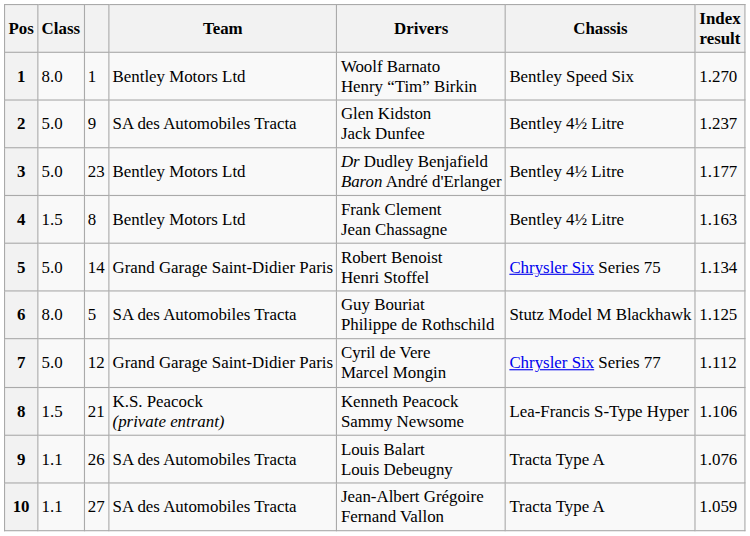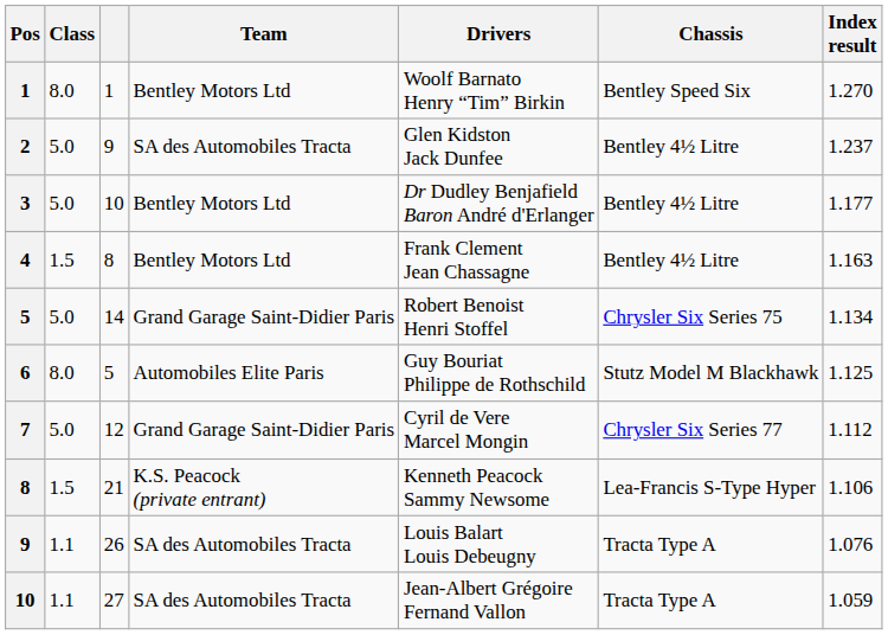3 | column 3: 23 -> 10
6 | Team: SA des Automobiles Tracta -> Automobiles Elite Paris
